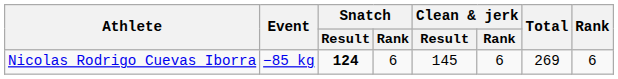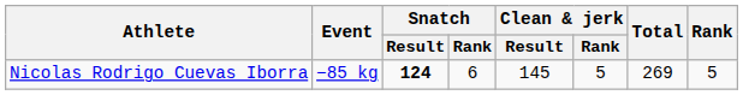Nicolas Rodrigo Cuevas Iborra | Clean & jerk / Rank: 6 -> 5
Nicolas Rodrigo Cuevas Iborra | Rank: 6 -> 5
